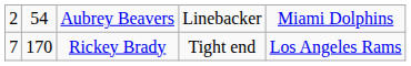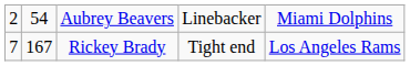Rickey Brady | column 2: 170 -> 167
